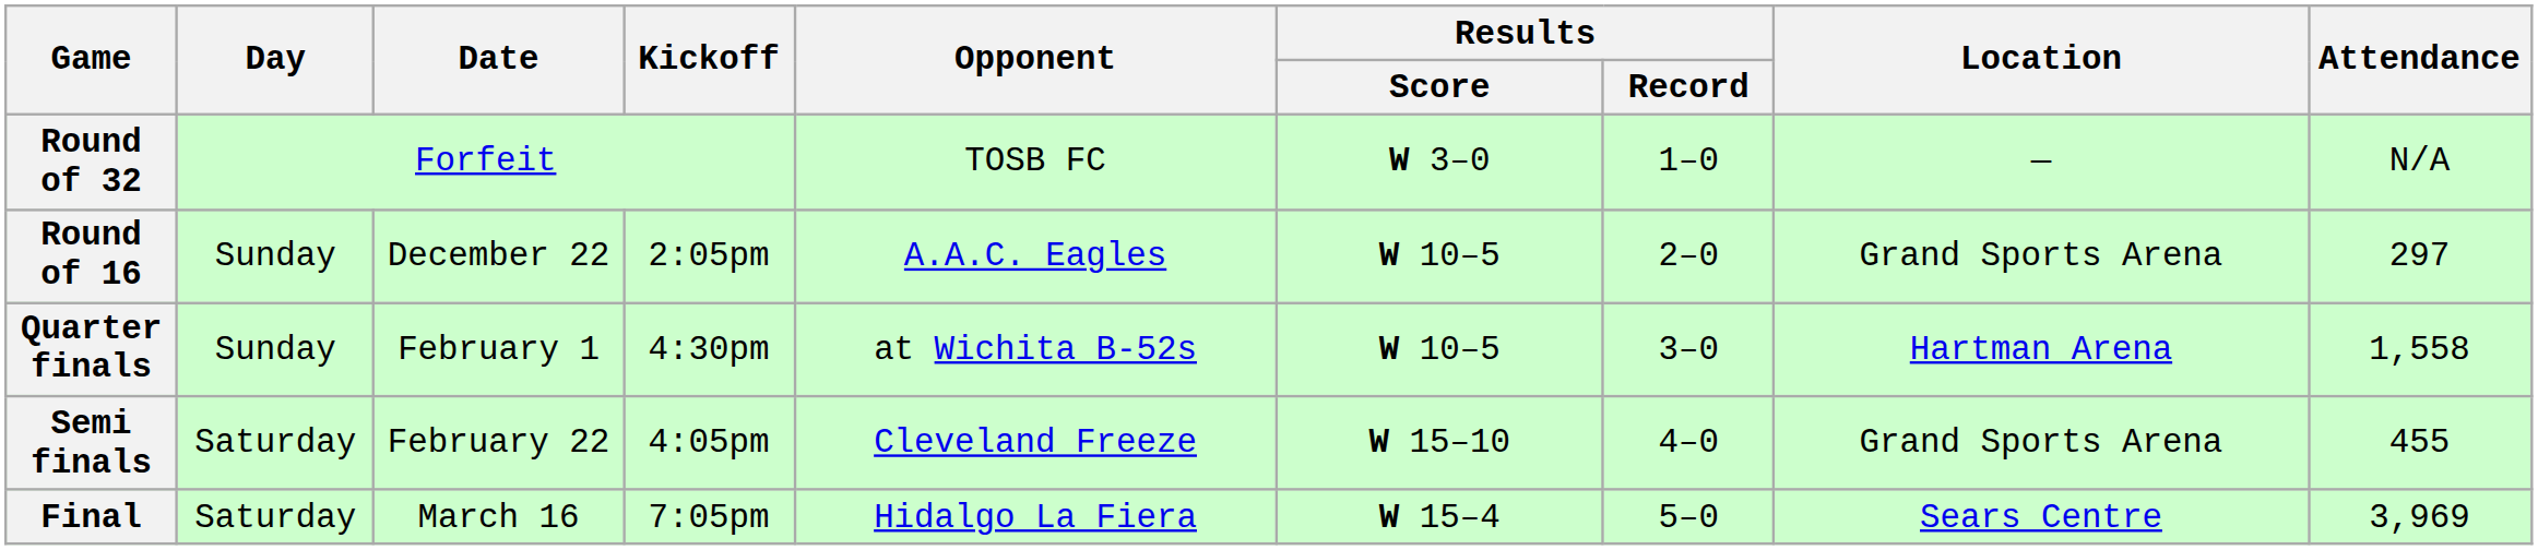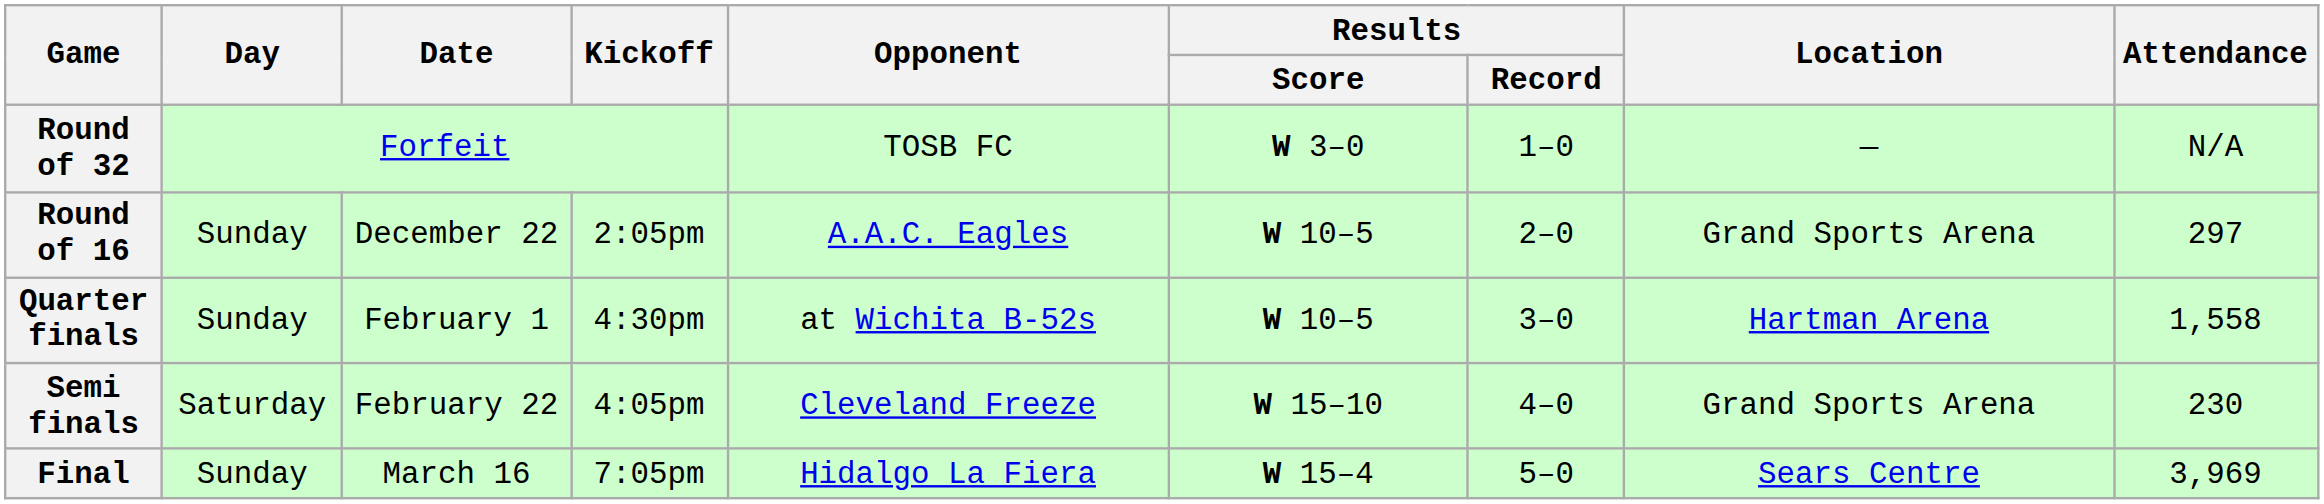Semi finals | Attendance: 455 -> 230
Final | Day: Saturday -> Sunday
